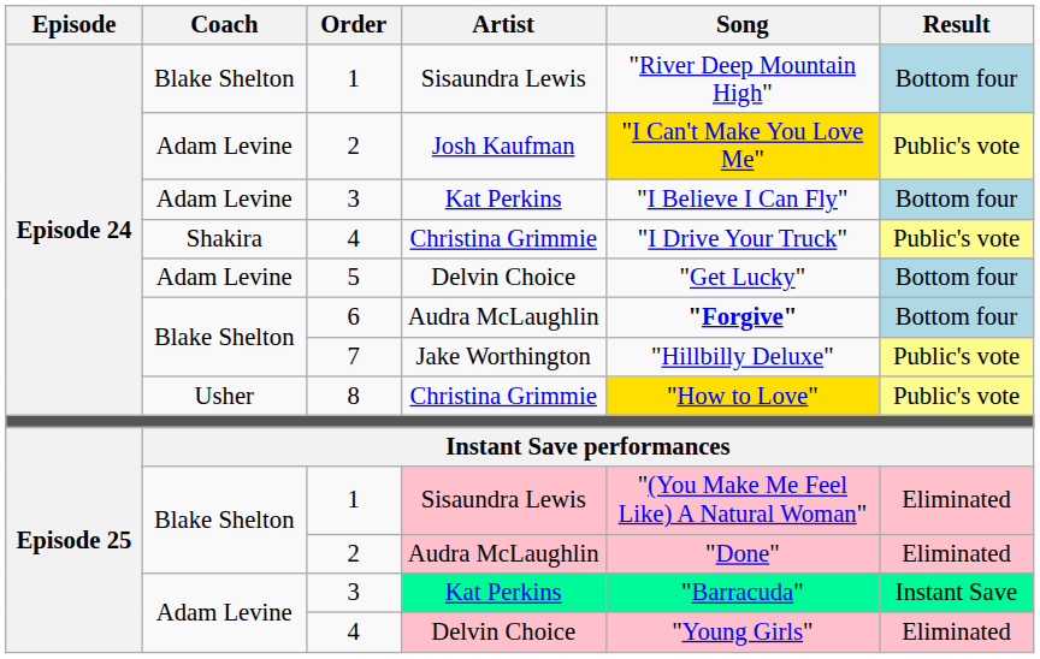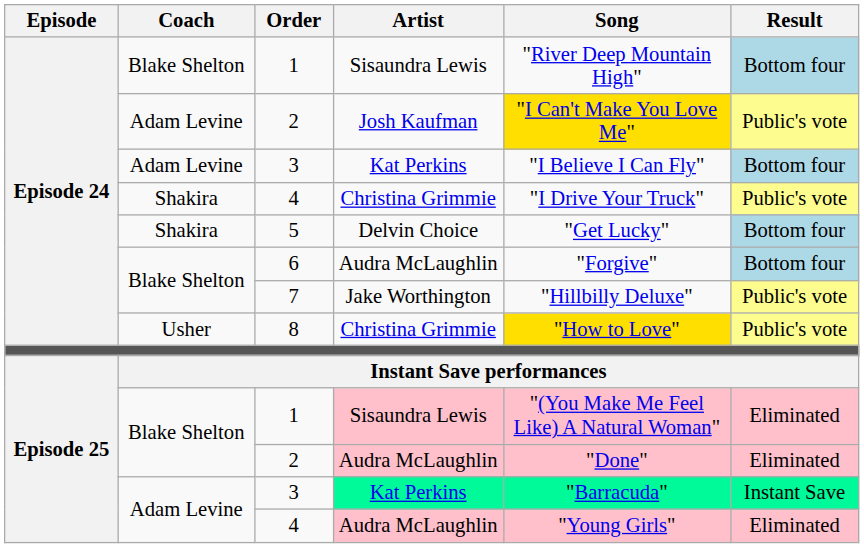5 | Coach: Adam Levine -> Shakira
6 | Song: bold -> normal
Episode 25 / 4 | Artist: Delvin Choice -> Audra McLaughlin
